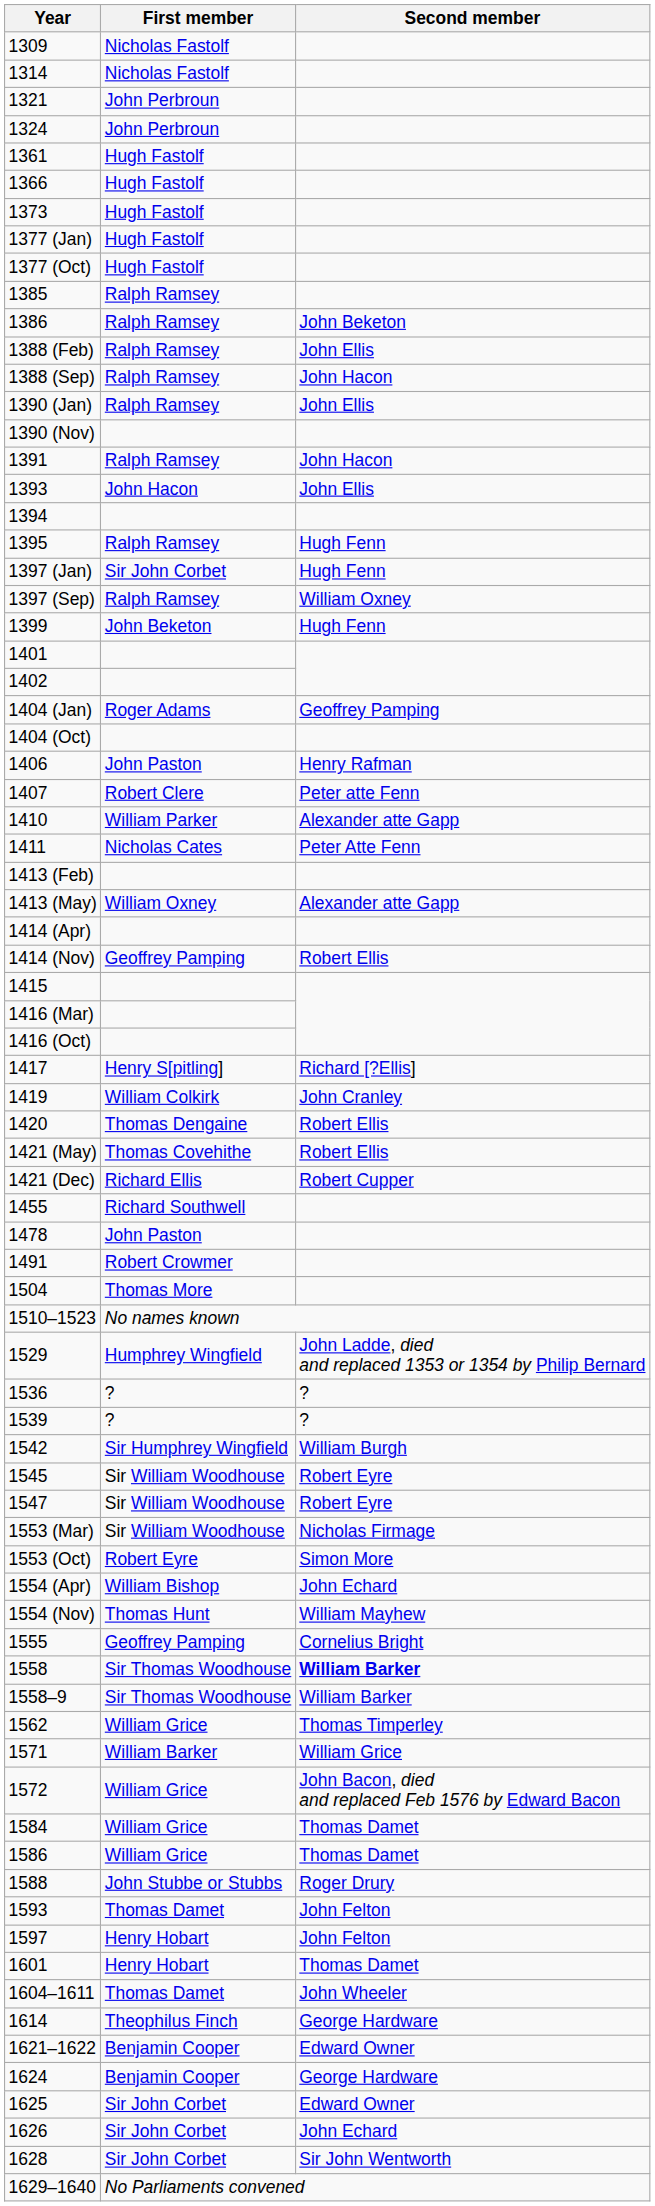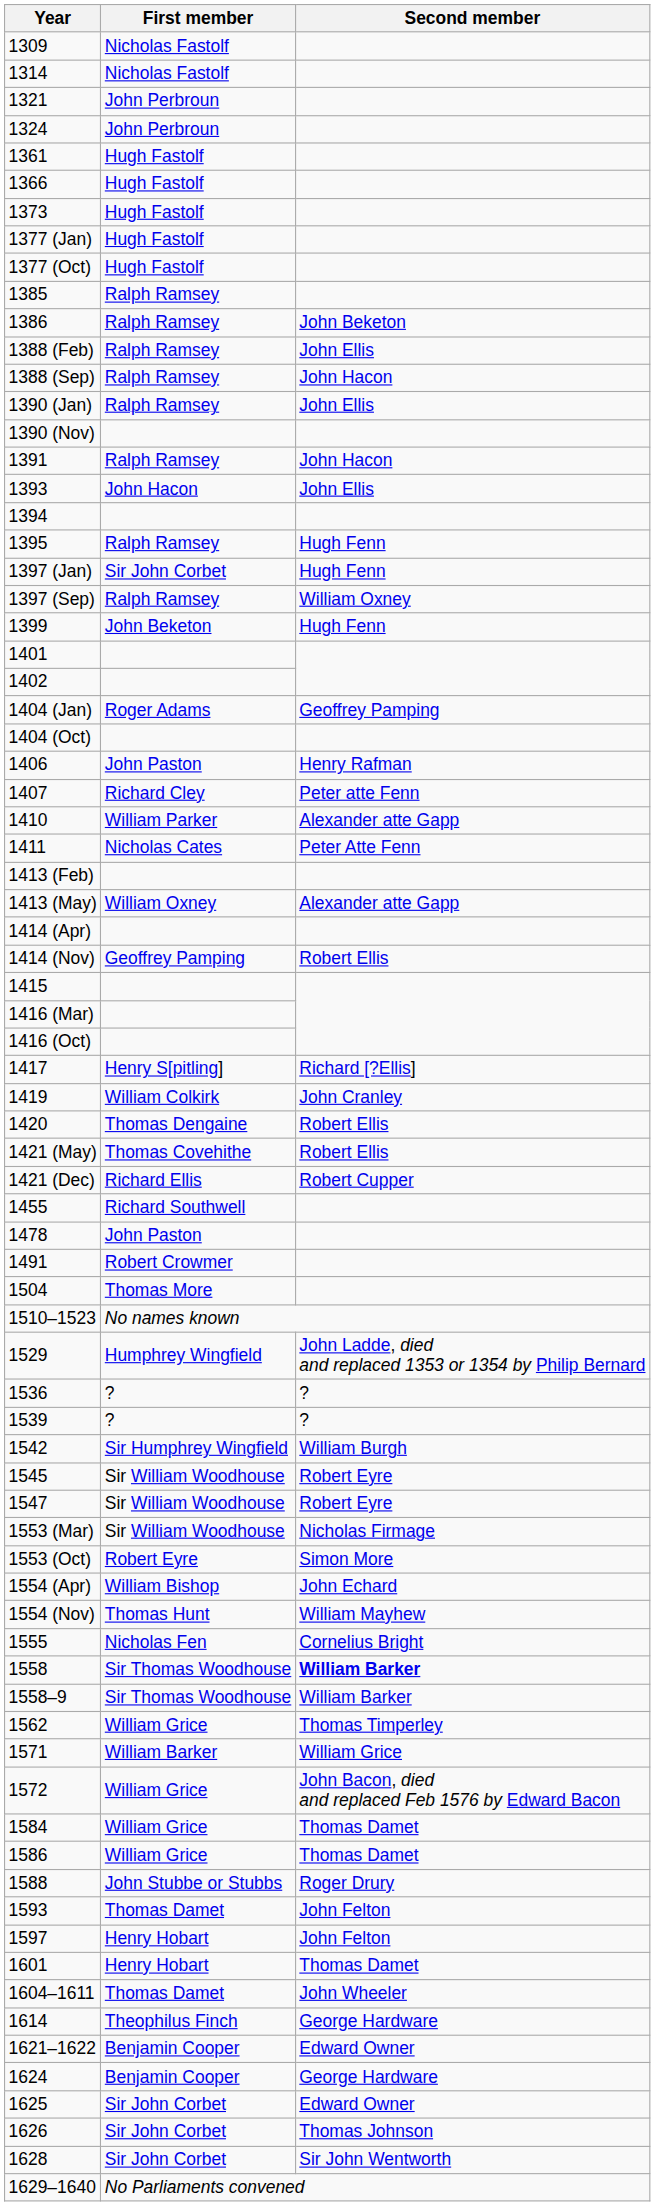1407 | First member: Robert Clere -> Richard Cley
1555 | First member: Geoffrey Pamping -> Nicholas Fen
1626 | Second member: John Echard -> Thomas Johnson
